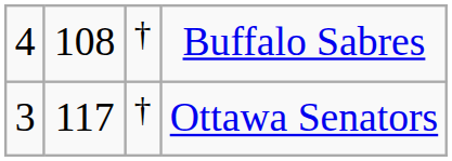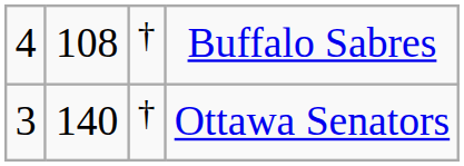Ottawa Senators | column 2: 117 -> 140
